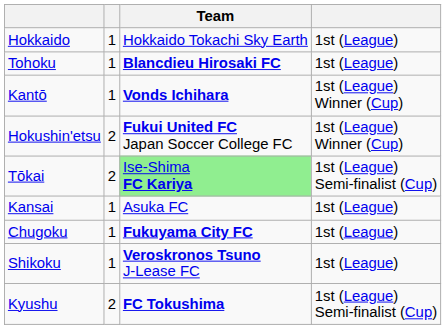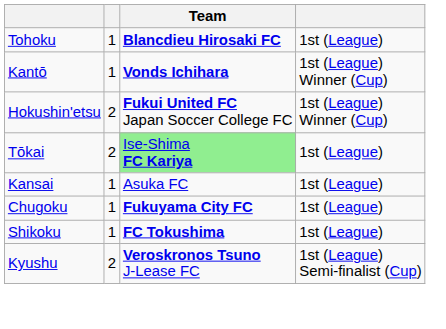- row: Hokkaido | 1 | Hokkaido Tokachi Sky Earth | 1st (League)
Tōkai | column 4: 1st (League) Semi-finalist (Cup) -> 1st (League)
Shikoku | Team: Veroskronos Tsuno J-Lease FC -> FC Tokushima
Kyushu | Team: FC Tokushima -> Veroskronos Tsuno J-Lease FC
